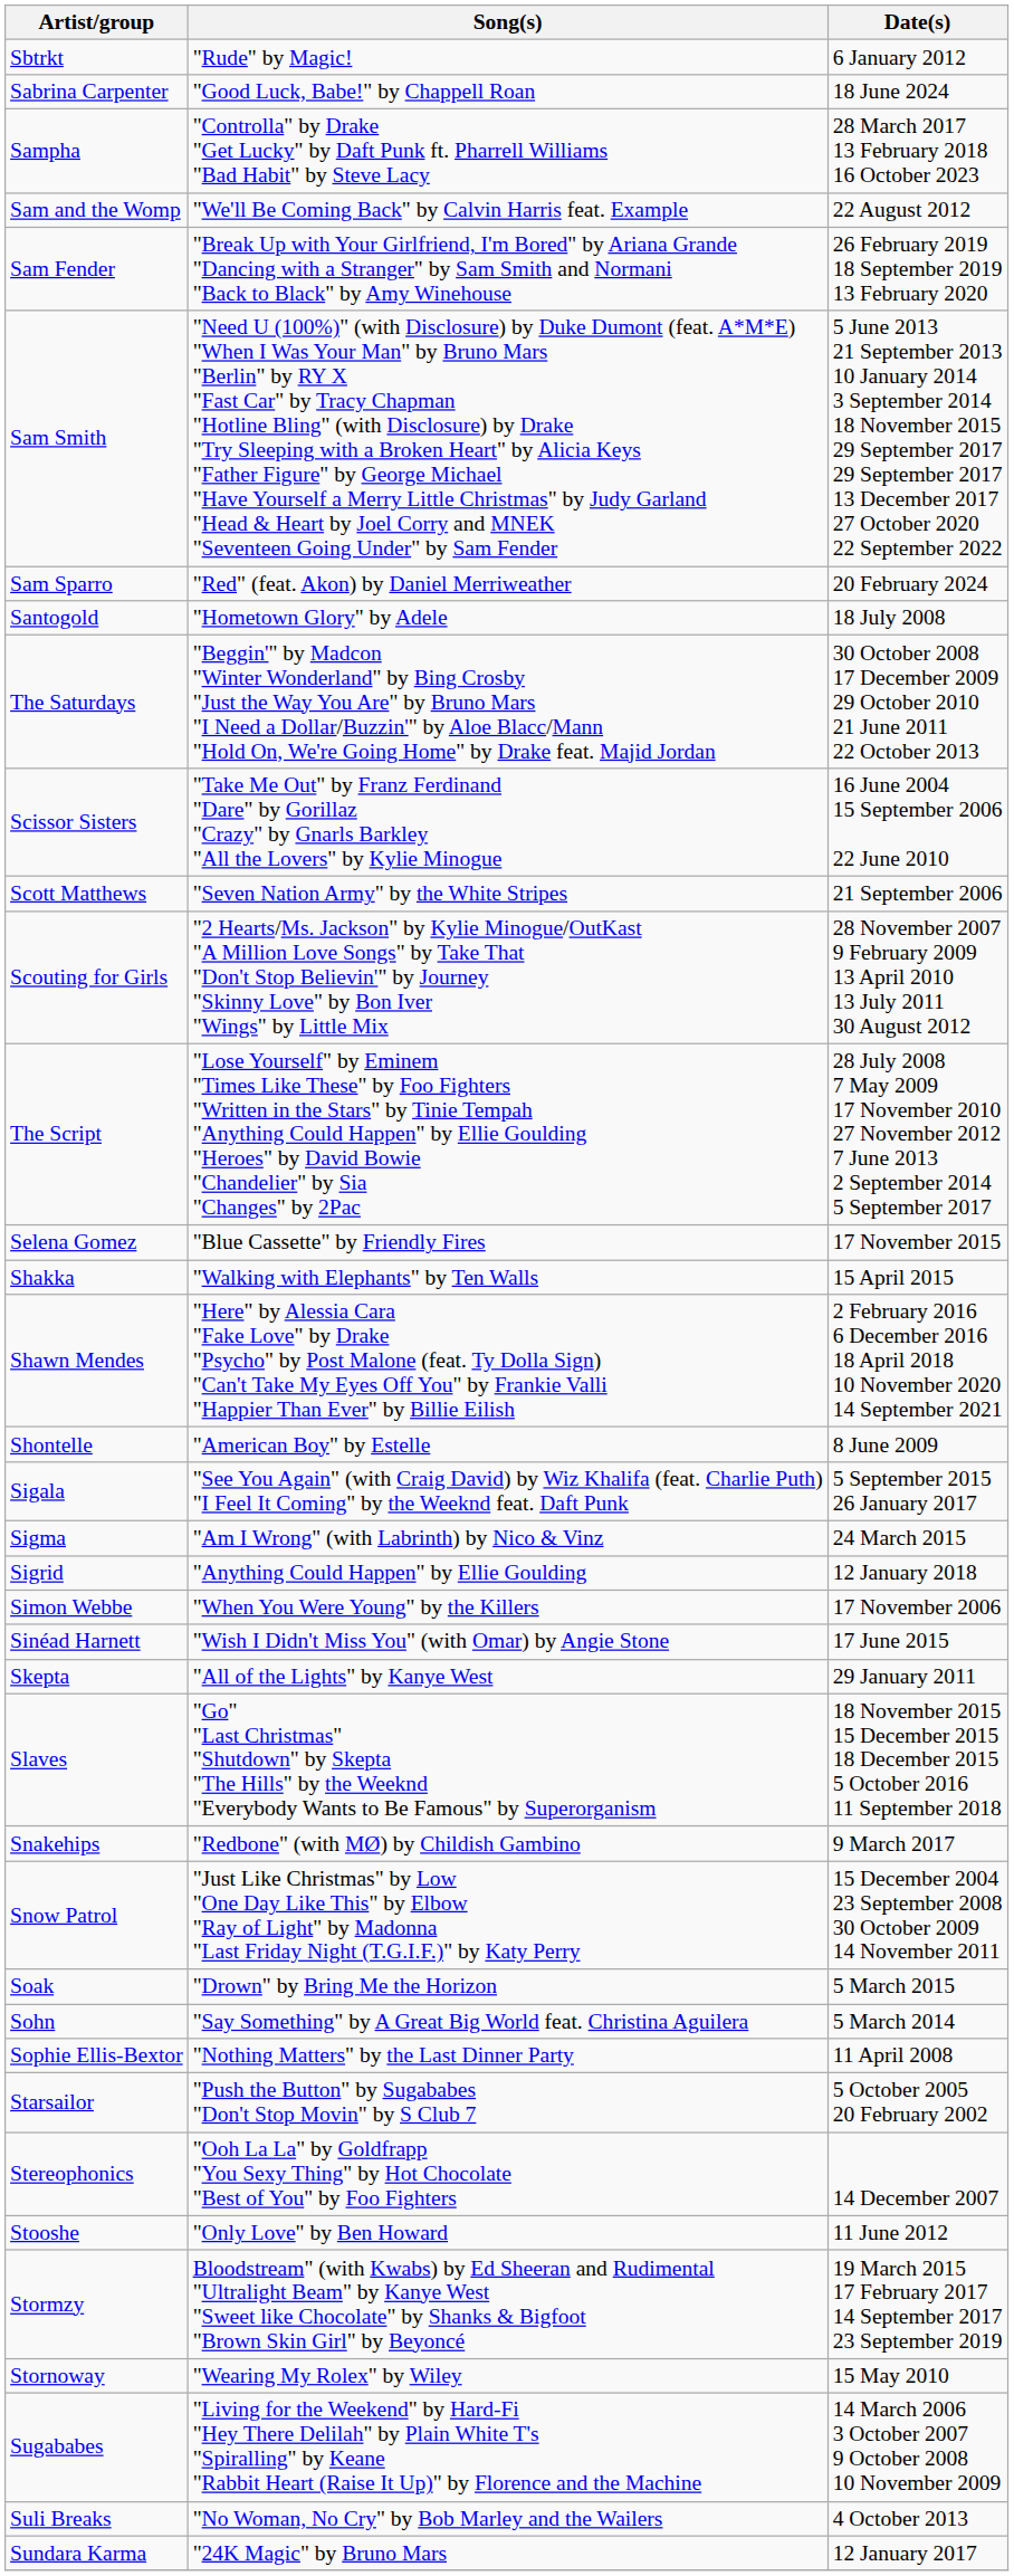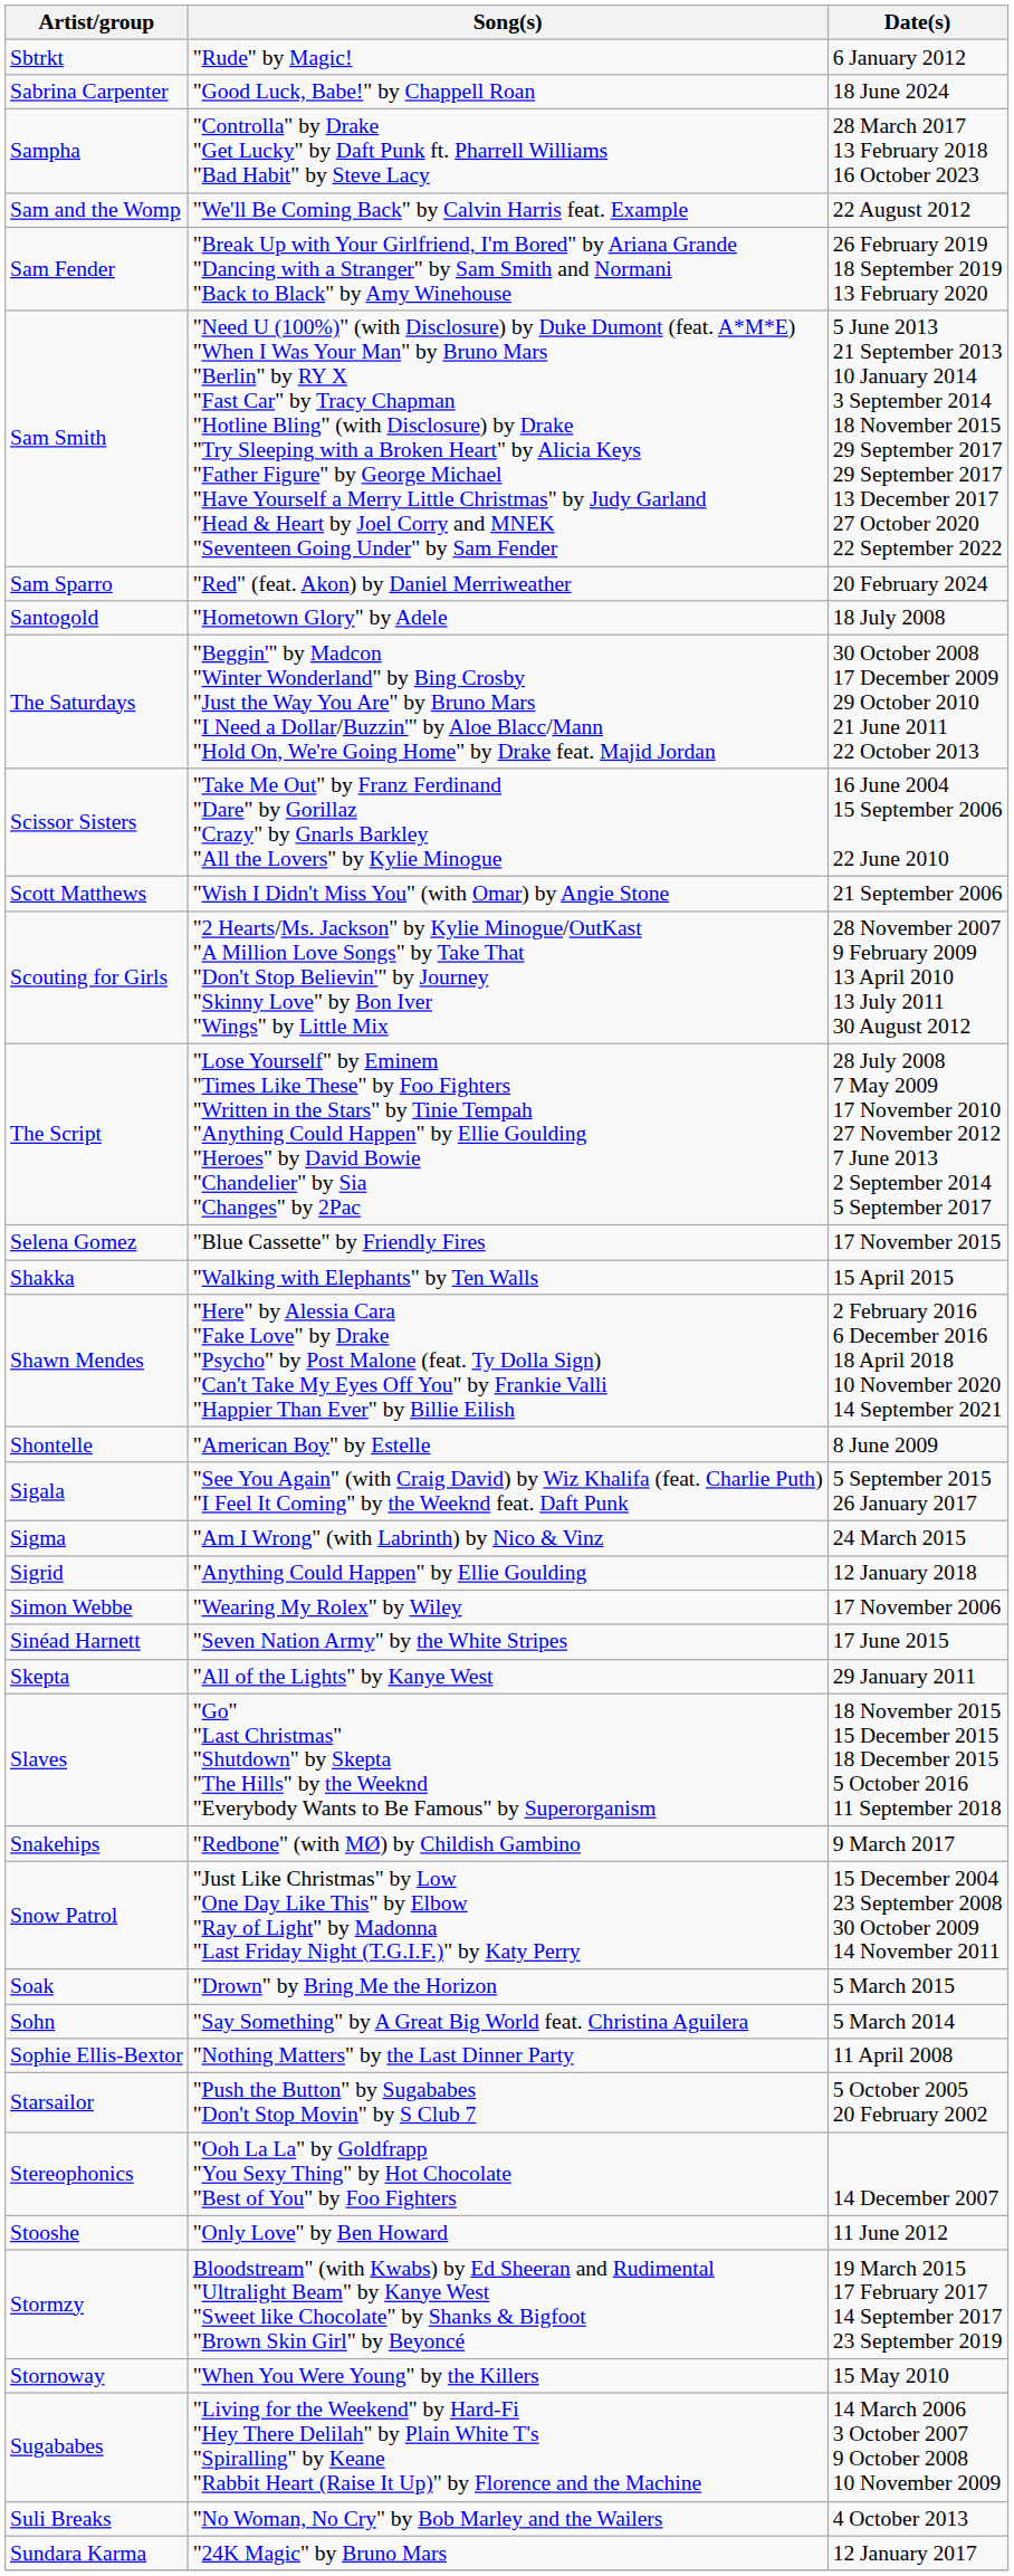Scott Matthews | Song(s): "Seven Nation Army" by the White Stripes -> "Wish I Didn't Miss You" (with Omar) by Angie Stone
Simon Webbe | Song(s): "When You Were Young" by the Killers -> "Wearing My Rolex" by Wiley
Sinéad Harnett | Song(s): "Wish I Didn't Miss You" (with Omar) by Angie Stone -> "Seven Nation Army" by the White Stripes
Stornoway | Song(s): "Wearing My Rolex" by Wiley -> "When You Were Young" by the Killers
